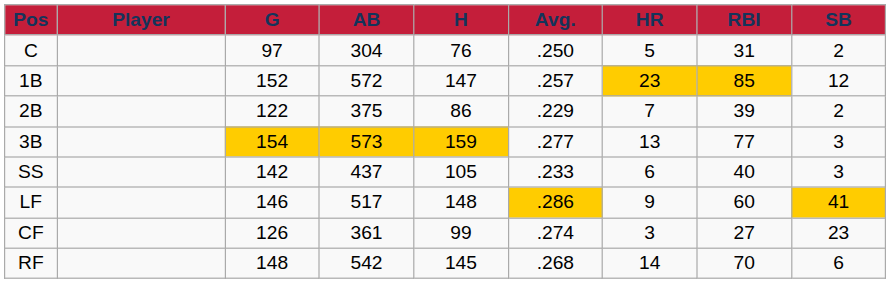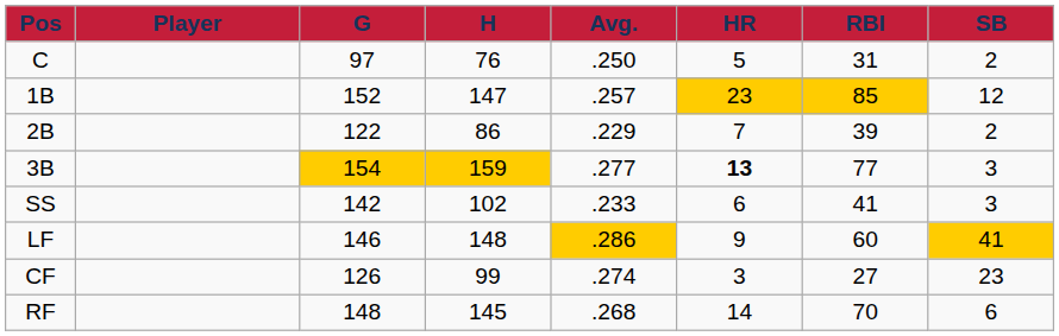- column: AB | 304 | 572 | 375 | 573 | 437 | 517 | 361 | 542
3B | HR: normal -> bold
SS | H: 105 -> 102
SS | RBI: 40 -> 41
